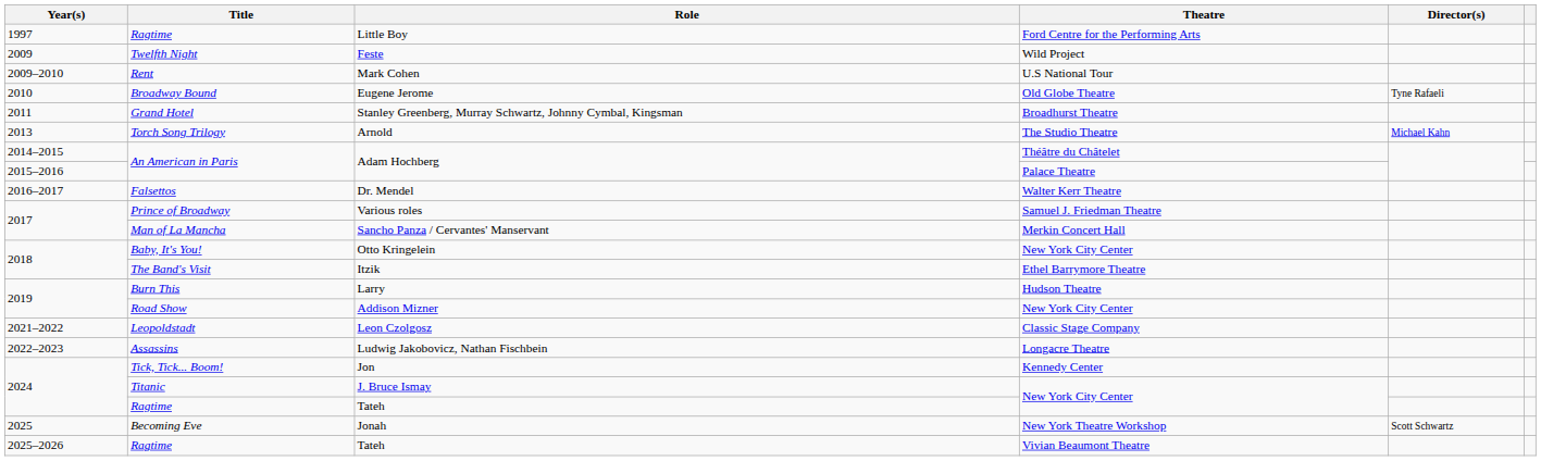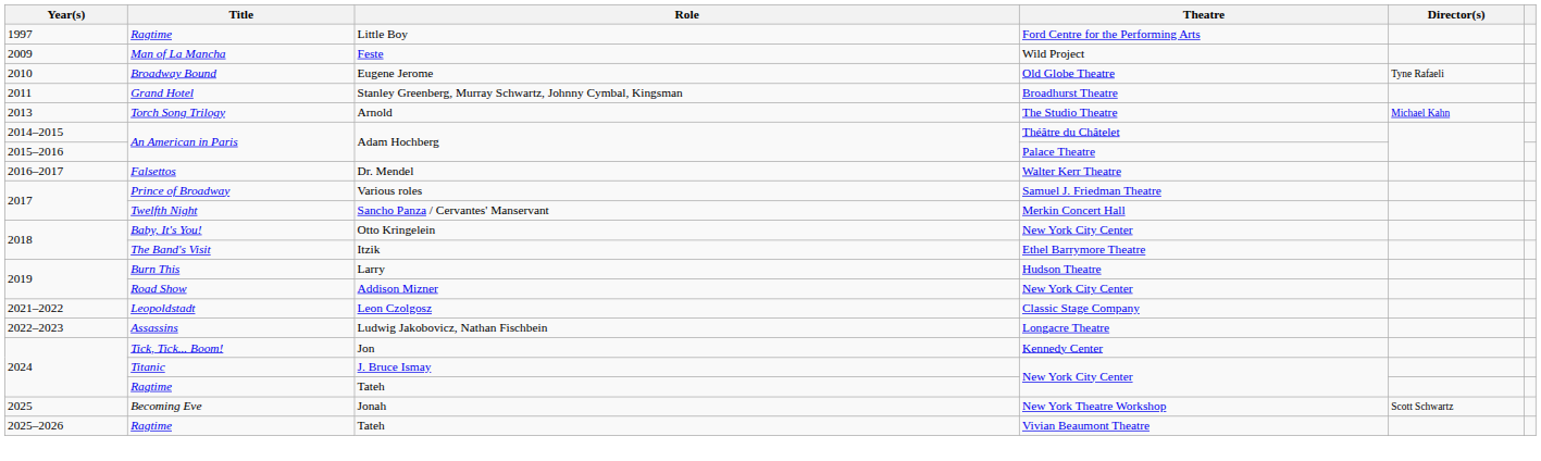Feste | Title: Twelfth Night -> Man of La Mancha
- row: 2009–2010 | Rent | Mark Cohen | U.S National Tour
Sancho Panza / Cervantes' Manservant | Title: Man of La Mancha -> Twelfth Night
